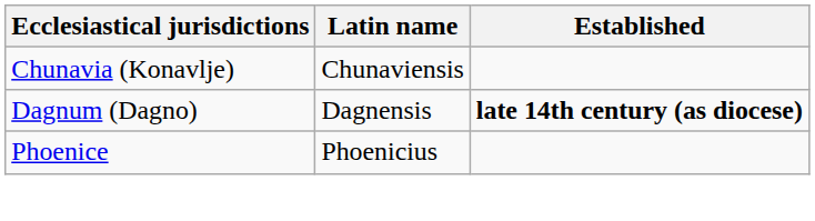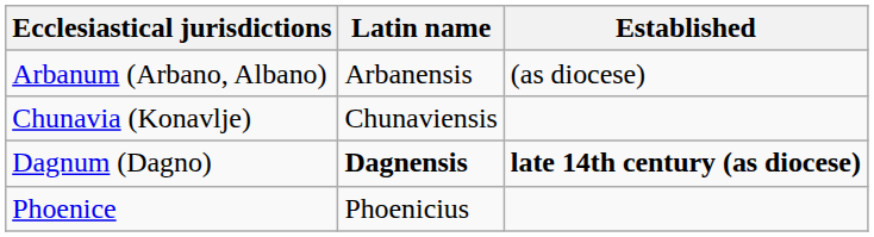+ row: Arbanum (Arbano, Albano) | Arbanensis | (as diocese)
Dagnum (Dagno) | Latin name: normal -> bold
